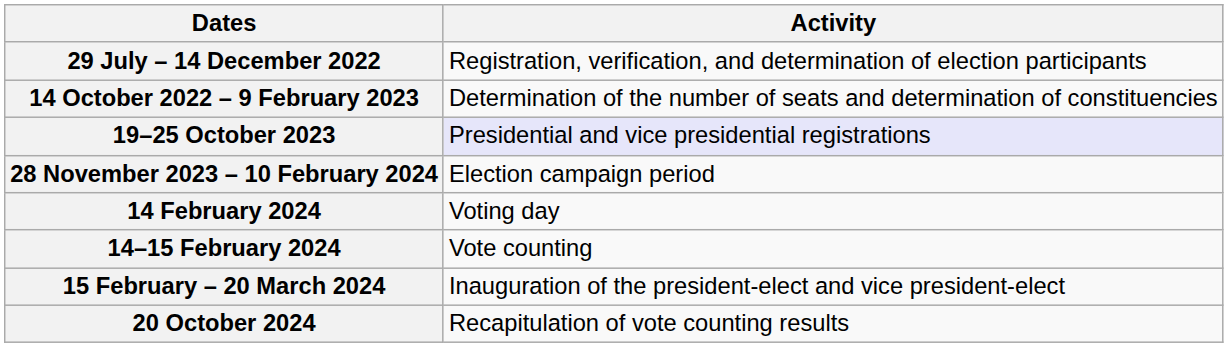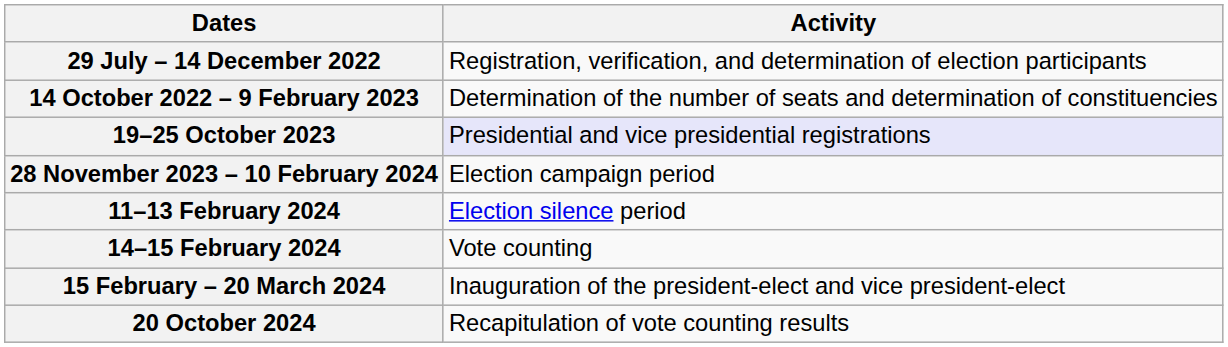+ row: 11–13 February 2024 | Election silence period
- row: 14 February 2024 | Voting day
